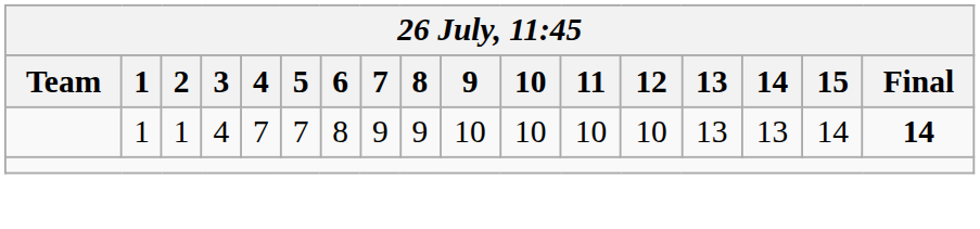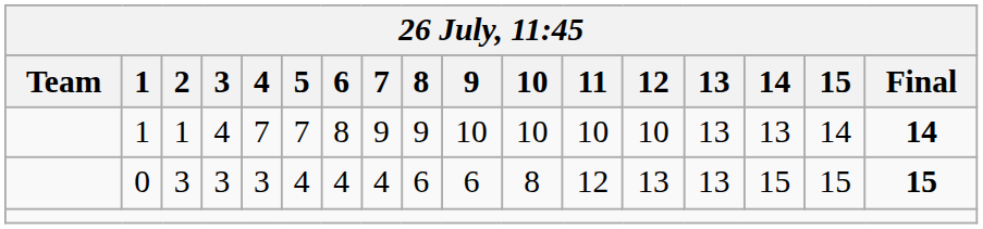+ row: 0 | 3 | 3 | 3 | 4 | 4 | 4 | 6 | 6 | 8 | 12 | 13 | 13 | 15 | 15 | 15
